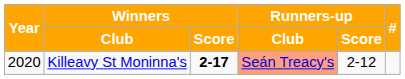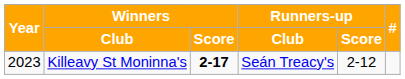Killeavy St Moninna's | Year: 2020 -> 2023
Killeavy St Moninna's | Runners-up / Club: lightsalmon background -> no background
